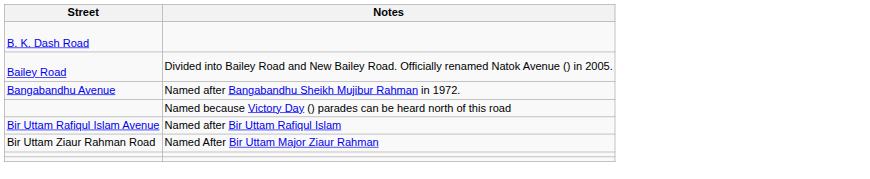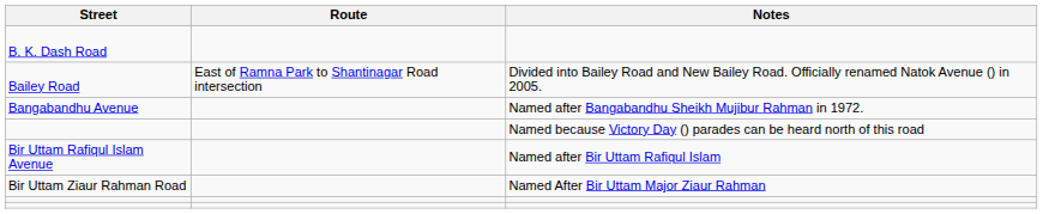+ column: Route | East of Ramna Park to Shantinagar Road intersection
